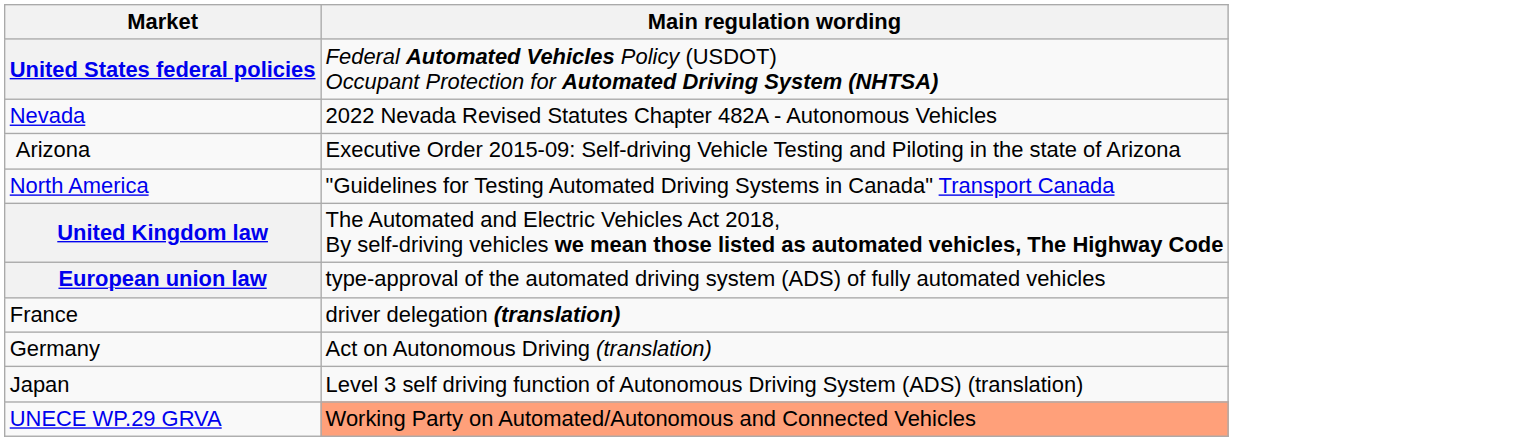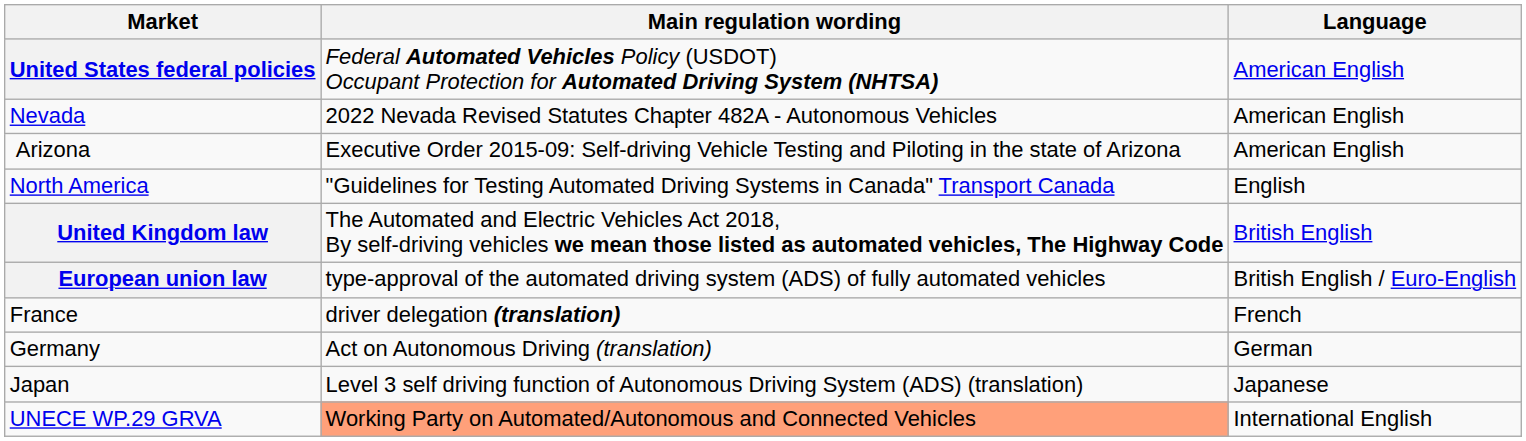+ column: Language | American English | American English | American English | English | British English | British English / Euro-English | French | German | Japanese | International English
